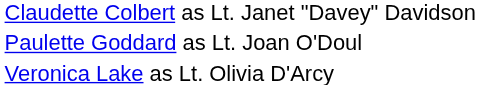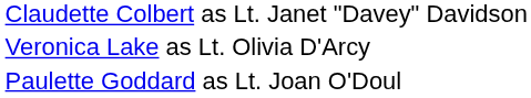rows swapped: Paulette Goddard as Lt. Joan O'Doul <-> Veronica Lake as Lt. Olivia D'Arcy
